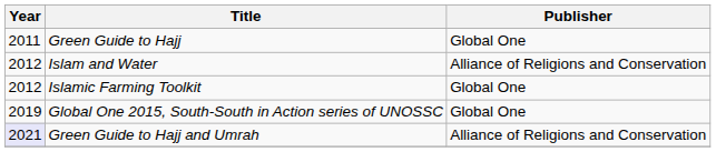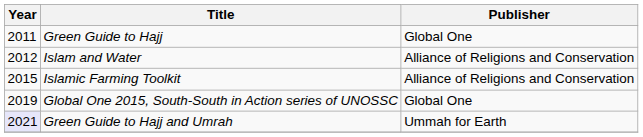Islamic Farming Toolkit | Year: 2012 -> 2015
Islamic Farming Toolkit | Publisher: Global One -> Alliance of Religions and Conservation
Green Guide to Hajj and Umrah | Publisher: Alliance of Religions and Conservation -> Ummah for Earth
